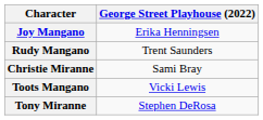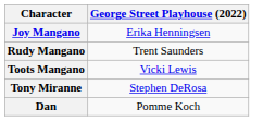- row: Christie Miranne | Sami Bray
+ row: Dan | Pomme Koch
